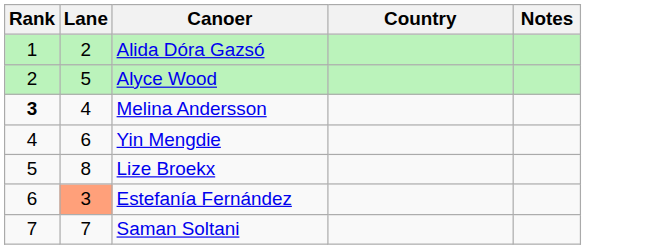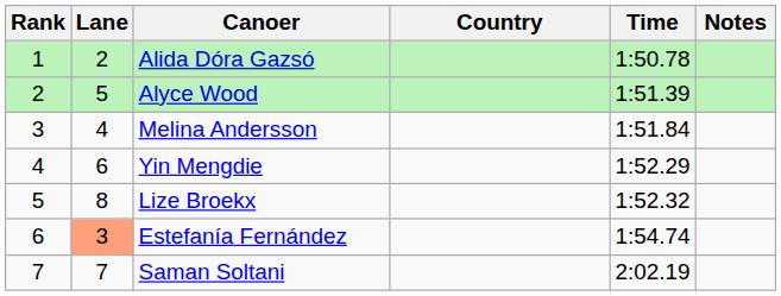+ column: Time | 1:50.78 | 1:51.39 | 1:51.84 | 1:52.29 | 1:52.32 | 1:54.74 | 2:02.19
Melina Andersson | Rank: bold -> normal
